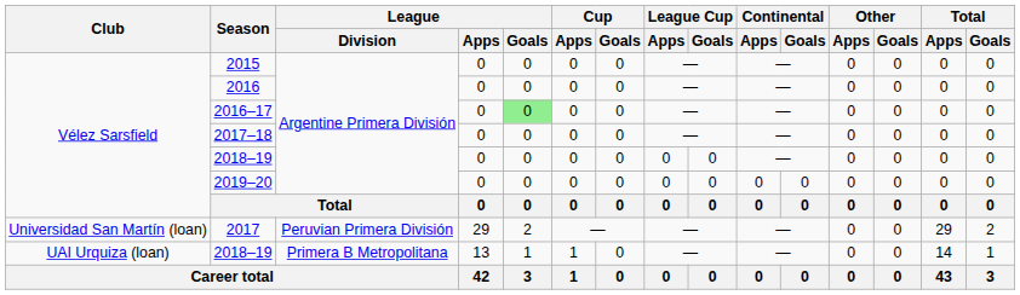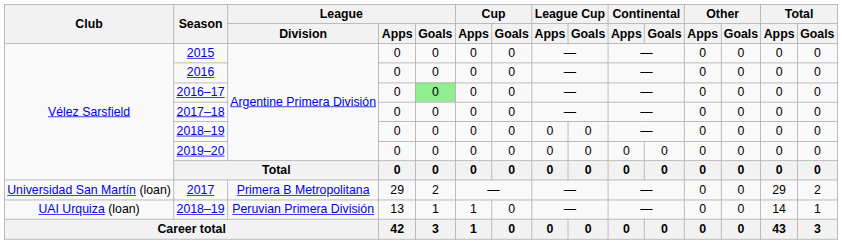2017 | League / Division: Peruvian Primera División -> Primera B Metropolitana
UAI Urquiza (loan) / 2018–19 | League / Division: Primera B Metropolitana -> Peruvian Primera División
